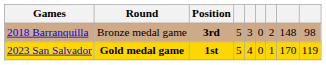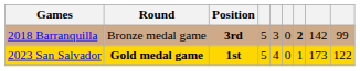2018 Barranquilla | column 7: normal -> bold
2018 Barranquilla | column 8: 148 -> 142
2018 Barranquilla | column 9: 98 -> 99
2023 San Salvador | column 8: 170 -> 173
2023 San Salvador | column 9: 119 -> 122
